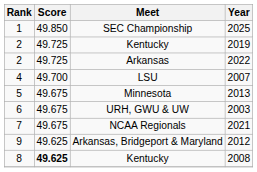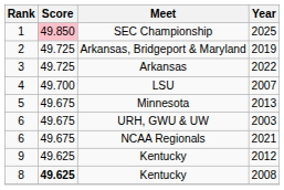2025 | Score: no background -> pink background
2019 | Meet: Kentucky -> Arkansas, Bridgeport & Maryland
2022 | Rank: 2 -> 3
2021 | Rank: 7 -> 6
2012 | Meet: Arkansas, Bridgeport & Maryland -> Kentucky
